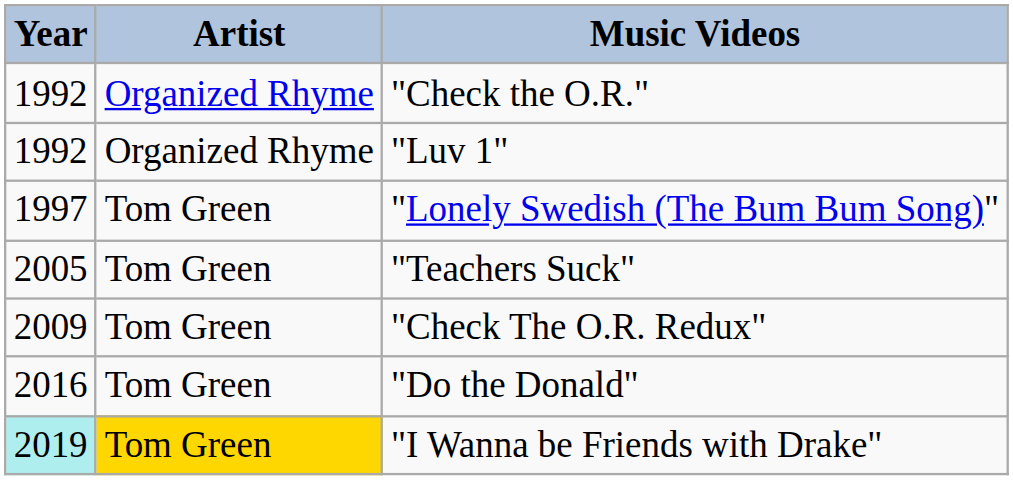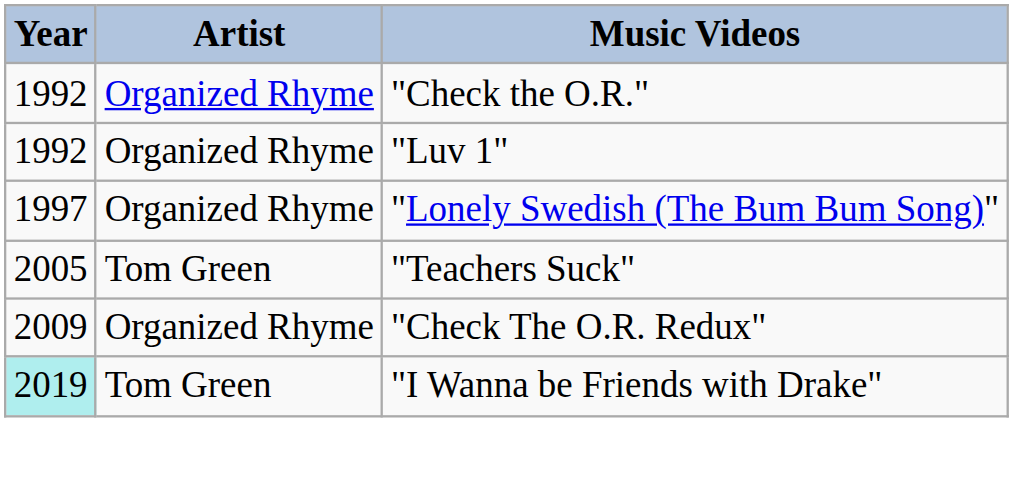"Lonely Swedish (The Bum Bum Song)" | Artist: Tom Green -> Organized Rhyme
"Check The O.R. Redux" | Artist: Tom Green -> Organized Rhyme
- row: 2016 | Tom Green | "Do the Donald"
"I Wanna be Friends with Drake" | Artist: gold background -> no background
